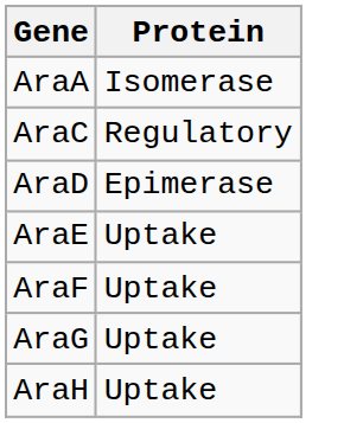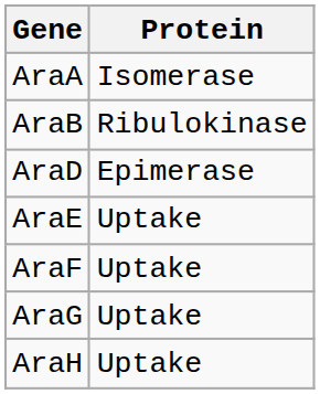+ row: AraB | Ribulokinase
- row: AraC | Regulatory
